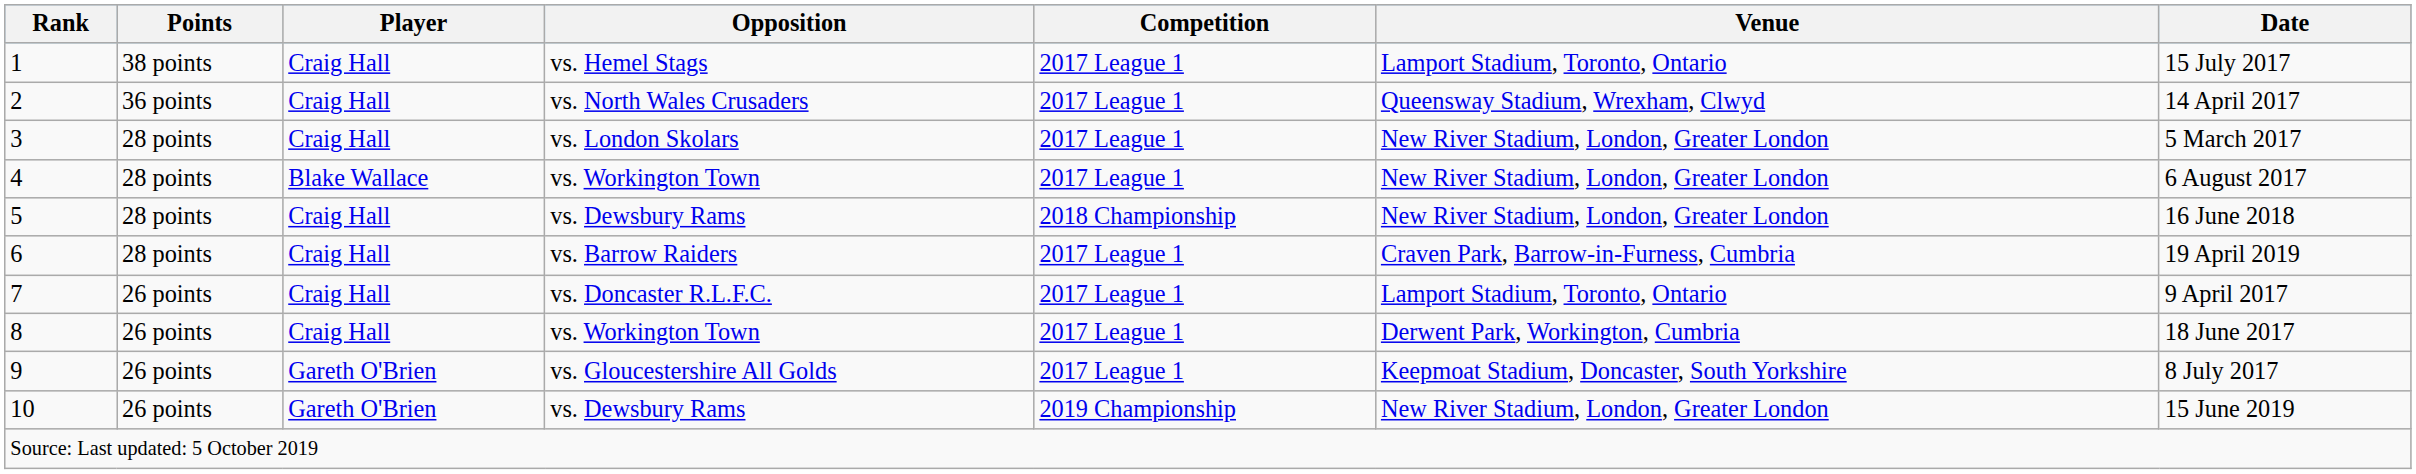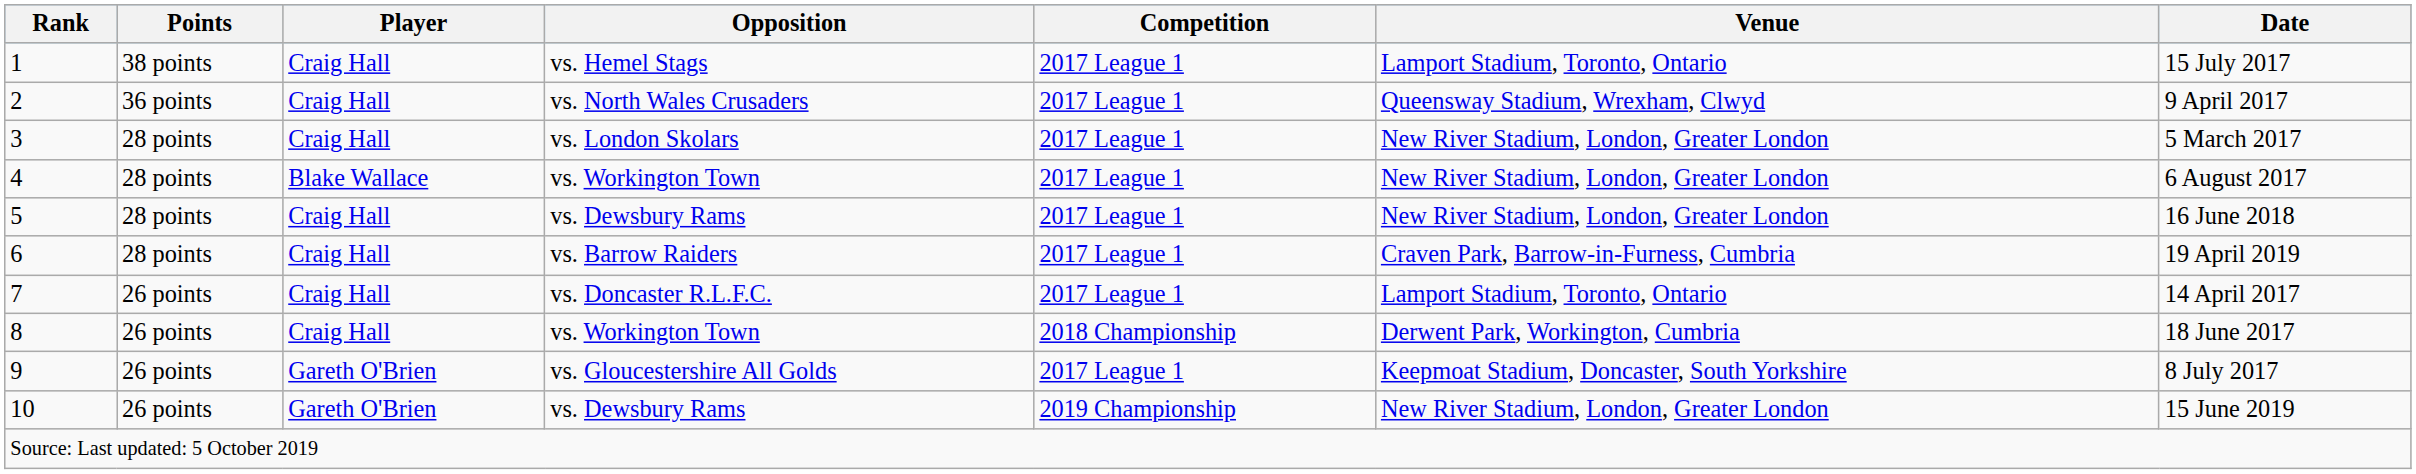2 | Date: 14 April 2017 -> 9 April 2017
5 | Competition: 2018 Championship -> 2017 League 1
7 | Date: 9 April 2017 -> 14 April 2017
8 | Competition: 2017 League 1 -> 2018 Championship
